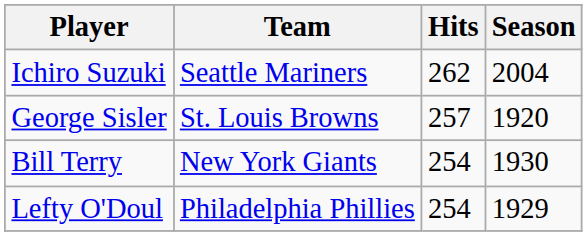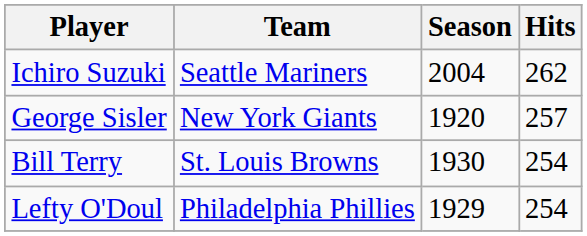columns swapped: Hits <-> Season
George Sisler | Team: St. Louis Browns -> New York Giants
Bill Terry | Team: New York Giants -> St. Louis Browns
